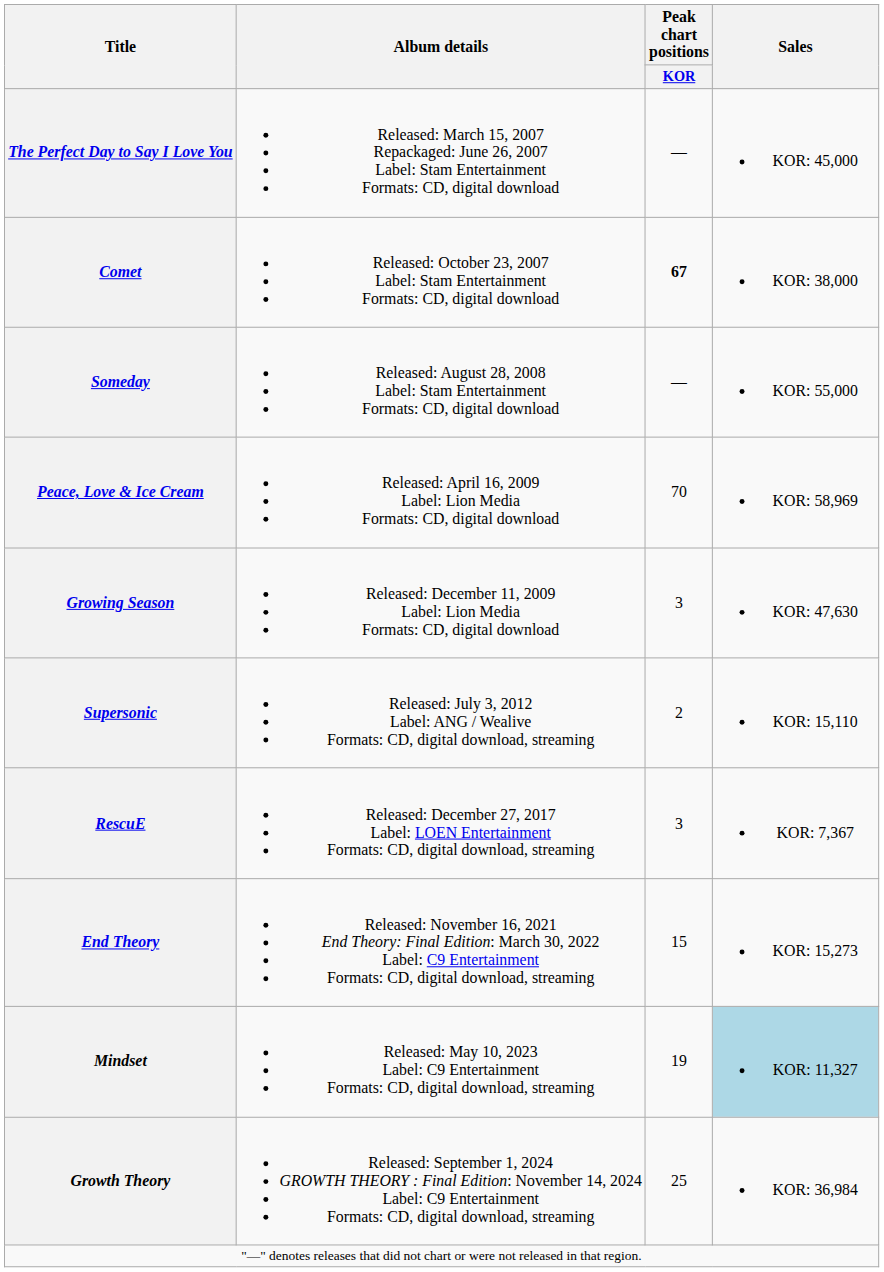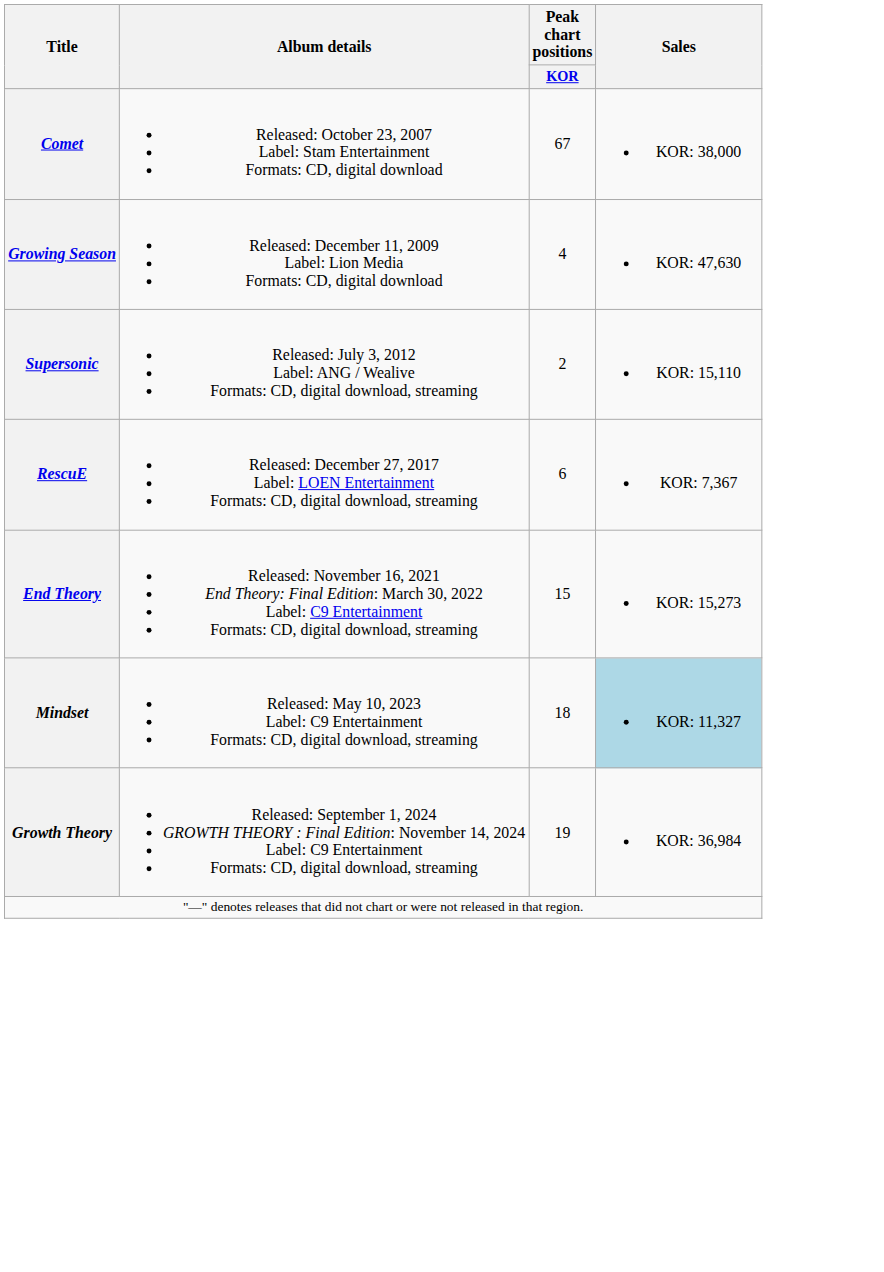- row: The Perfect Day to Say I Love You | Released: March 15, 2007 Repackaged: June 26, 2007 Label: Stam Entertainment Formats: CD, digital download | — | KOR: 45,000
Comet | Peak chart positions / KOR: bold -> normal
- row: Someday | Released: August 28, 2008 Label: Stam Entertainment Formats: CD, digital download | — | KOR: 55,000
- row: Peace, Love & Ice Cream | Released: April 16, 2009 Label: Lion Media Formats: CD, digital download | 70 | KOR: 58,969
Growing Season | Peak chart positions / KOR: 3 -> 4
RescuE | Peak chart positions / KOR: 3 -> 6
Mindset | Peak chart positions / KOR: 19 -> 18
Growth Theory | Peak chart positions / KOR: 25 -> 19
